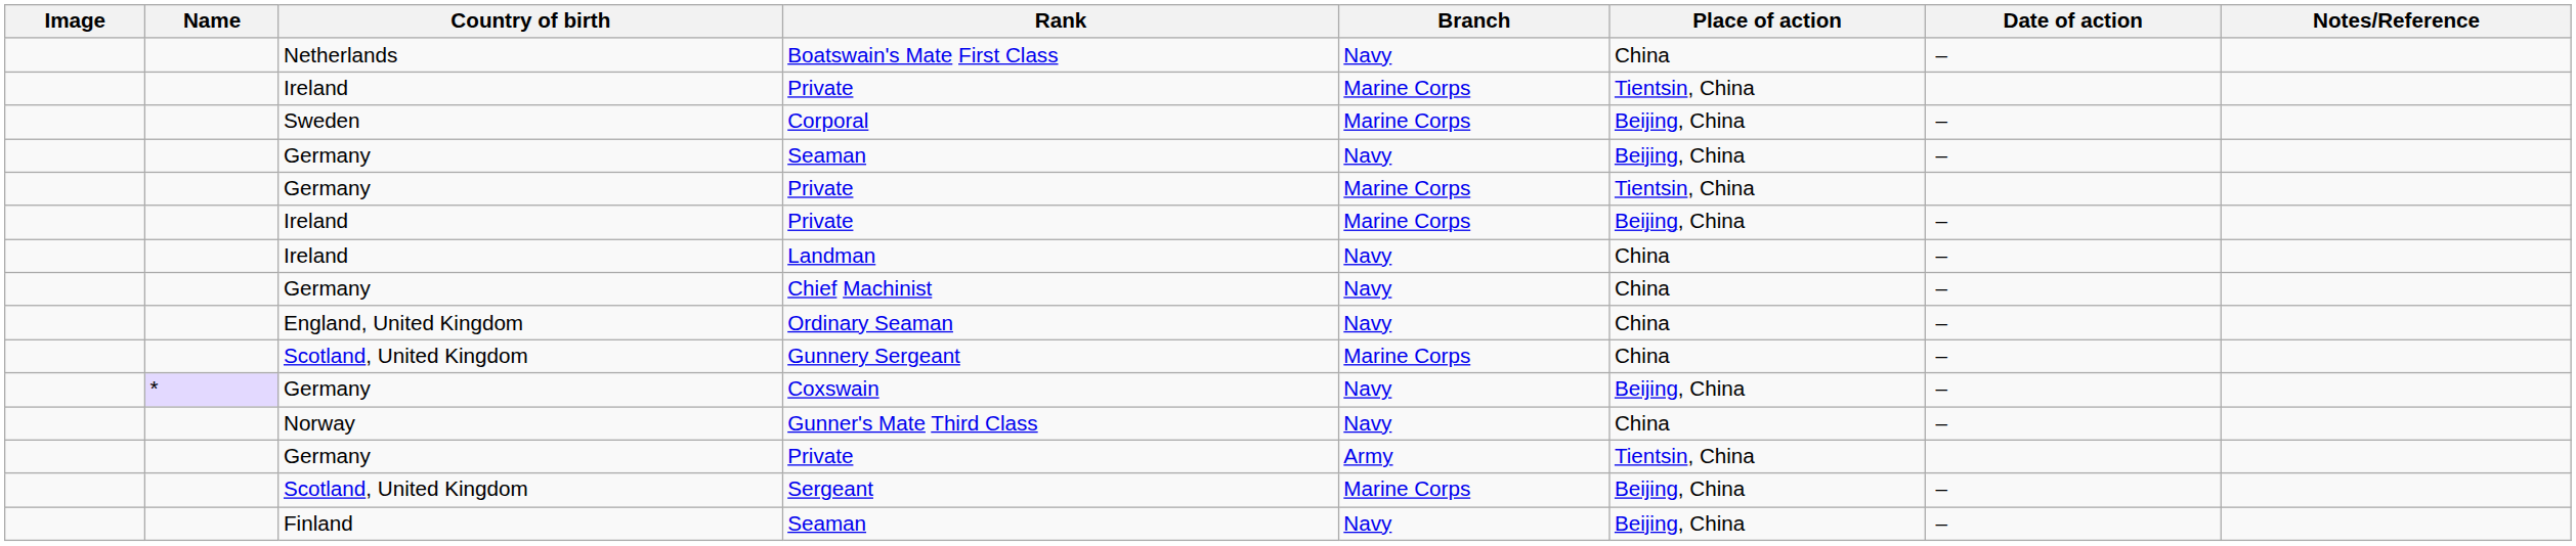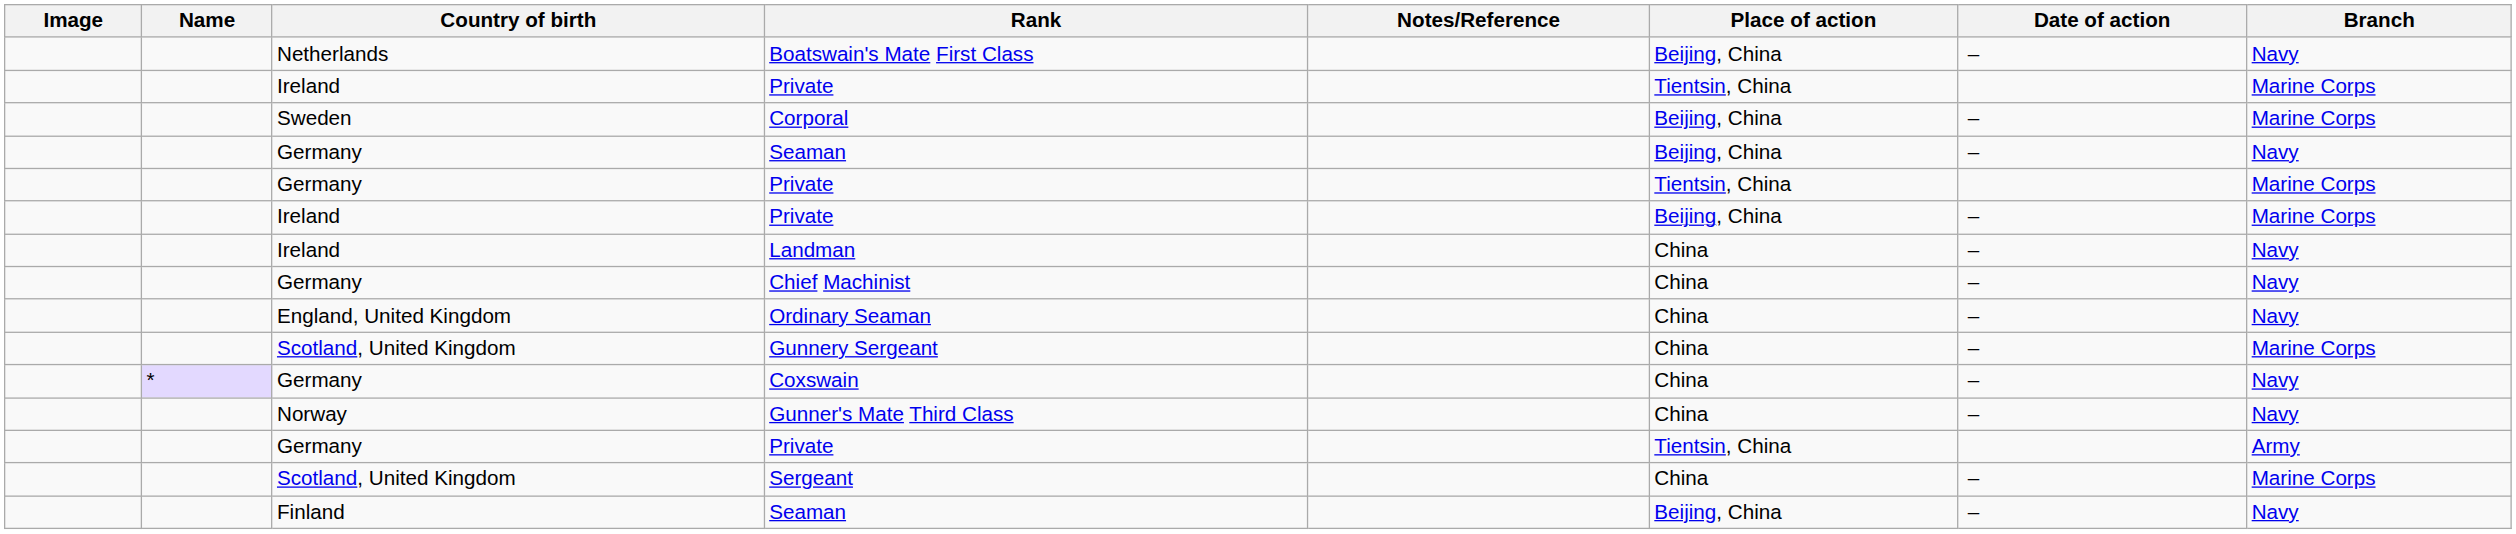columns swapped: Branch <-> Notes/Reference
Boatswain's Mate First Class | Place of action: China -> Beijing, China
Coxswain | Place of action: Beijing, China -> China
Sergeant | Place of action: Beijing, China -> China
